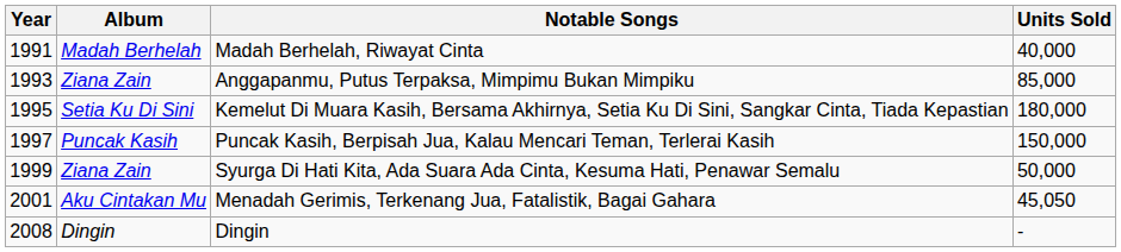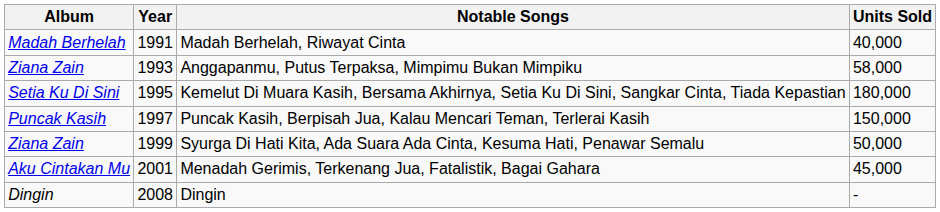columns swapped: Year <-> Album
Anggapanmu, Putus Terpaksa, Mimpimu Bukan Mimpiku | Units Sold: 85,000 -> 58,000
Menadah Gerimis, Terkenang Jua, Fatalistik, Bagai Gahara | Units Sold: 45,050 -> 45,000
